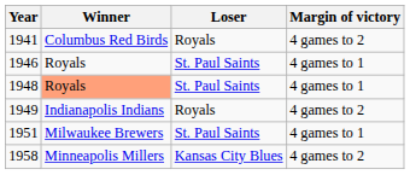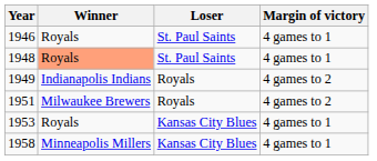- row: 1941 | Columbus Red Birds | Royals | 4 games to 2
1951 | Loser: St. Paul Saints -> Royals
1951 | Margin of victory: 4 games to 1 -> 4 games to 2
+ row: 1953 | Royals | Kansas City Blues | 4 games to 1
1958 | Margin of victory: 4 games to 2 -> 4 games to 1
